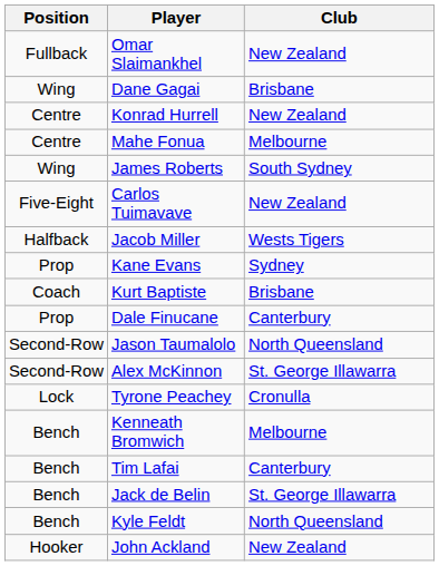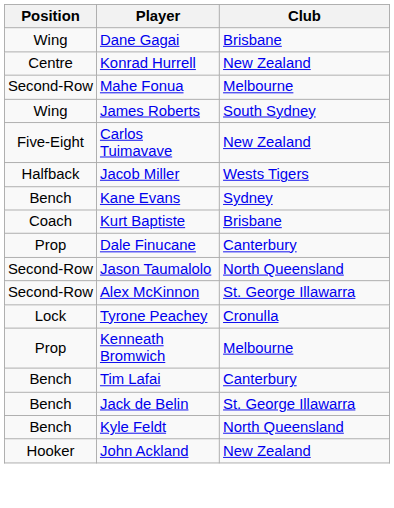- row: Fullback | Omar Slaimankhel | New Zealand
Mahe Fonua | Position: Centre -> Second-Row
Kane Evans | Position: Prop -> Bench
Kenneath Bromwich | Position: Bench -> Prop
